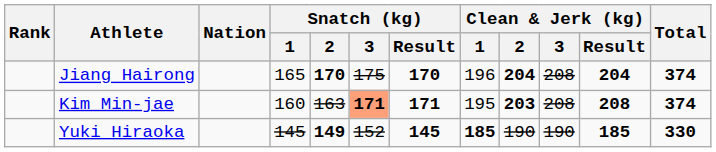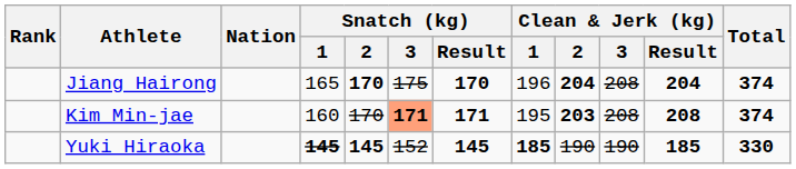Kim Min-jae | Snatch (kg) / 2: 163 -> 170
Yuki Hiraoka | Snatch (kg) / 1: normal -> bold
Yuki Hiraoka | Snatch (kg) / 2: 149 -> 145
